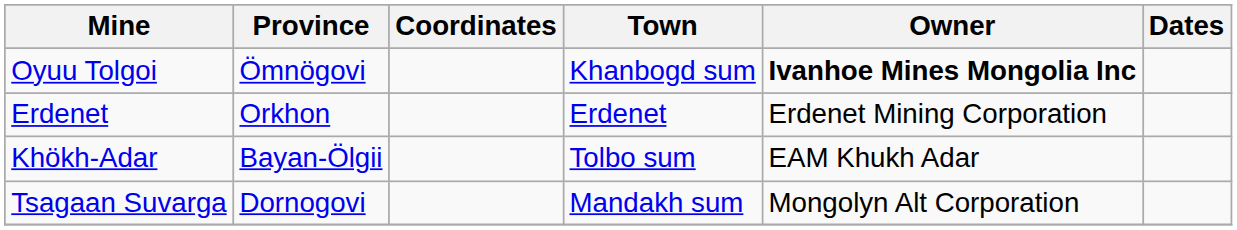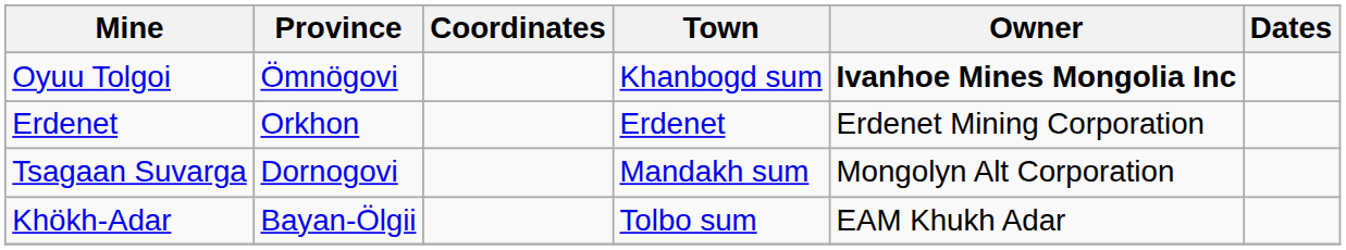rows swapped: Khökh-Adar <-> Tsagaan Suvarga
